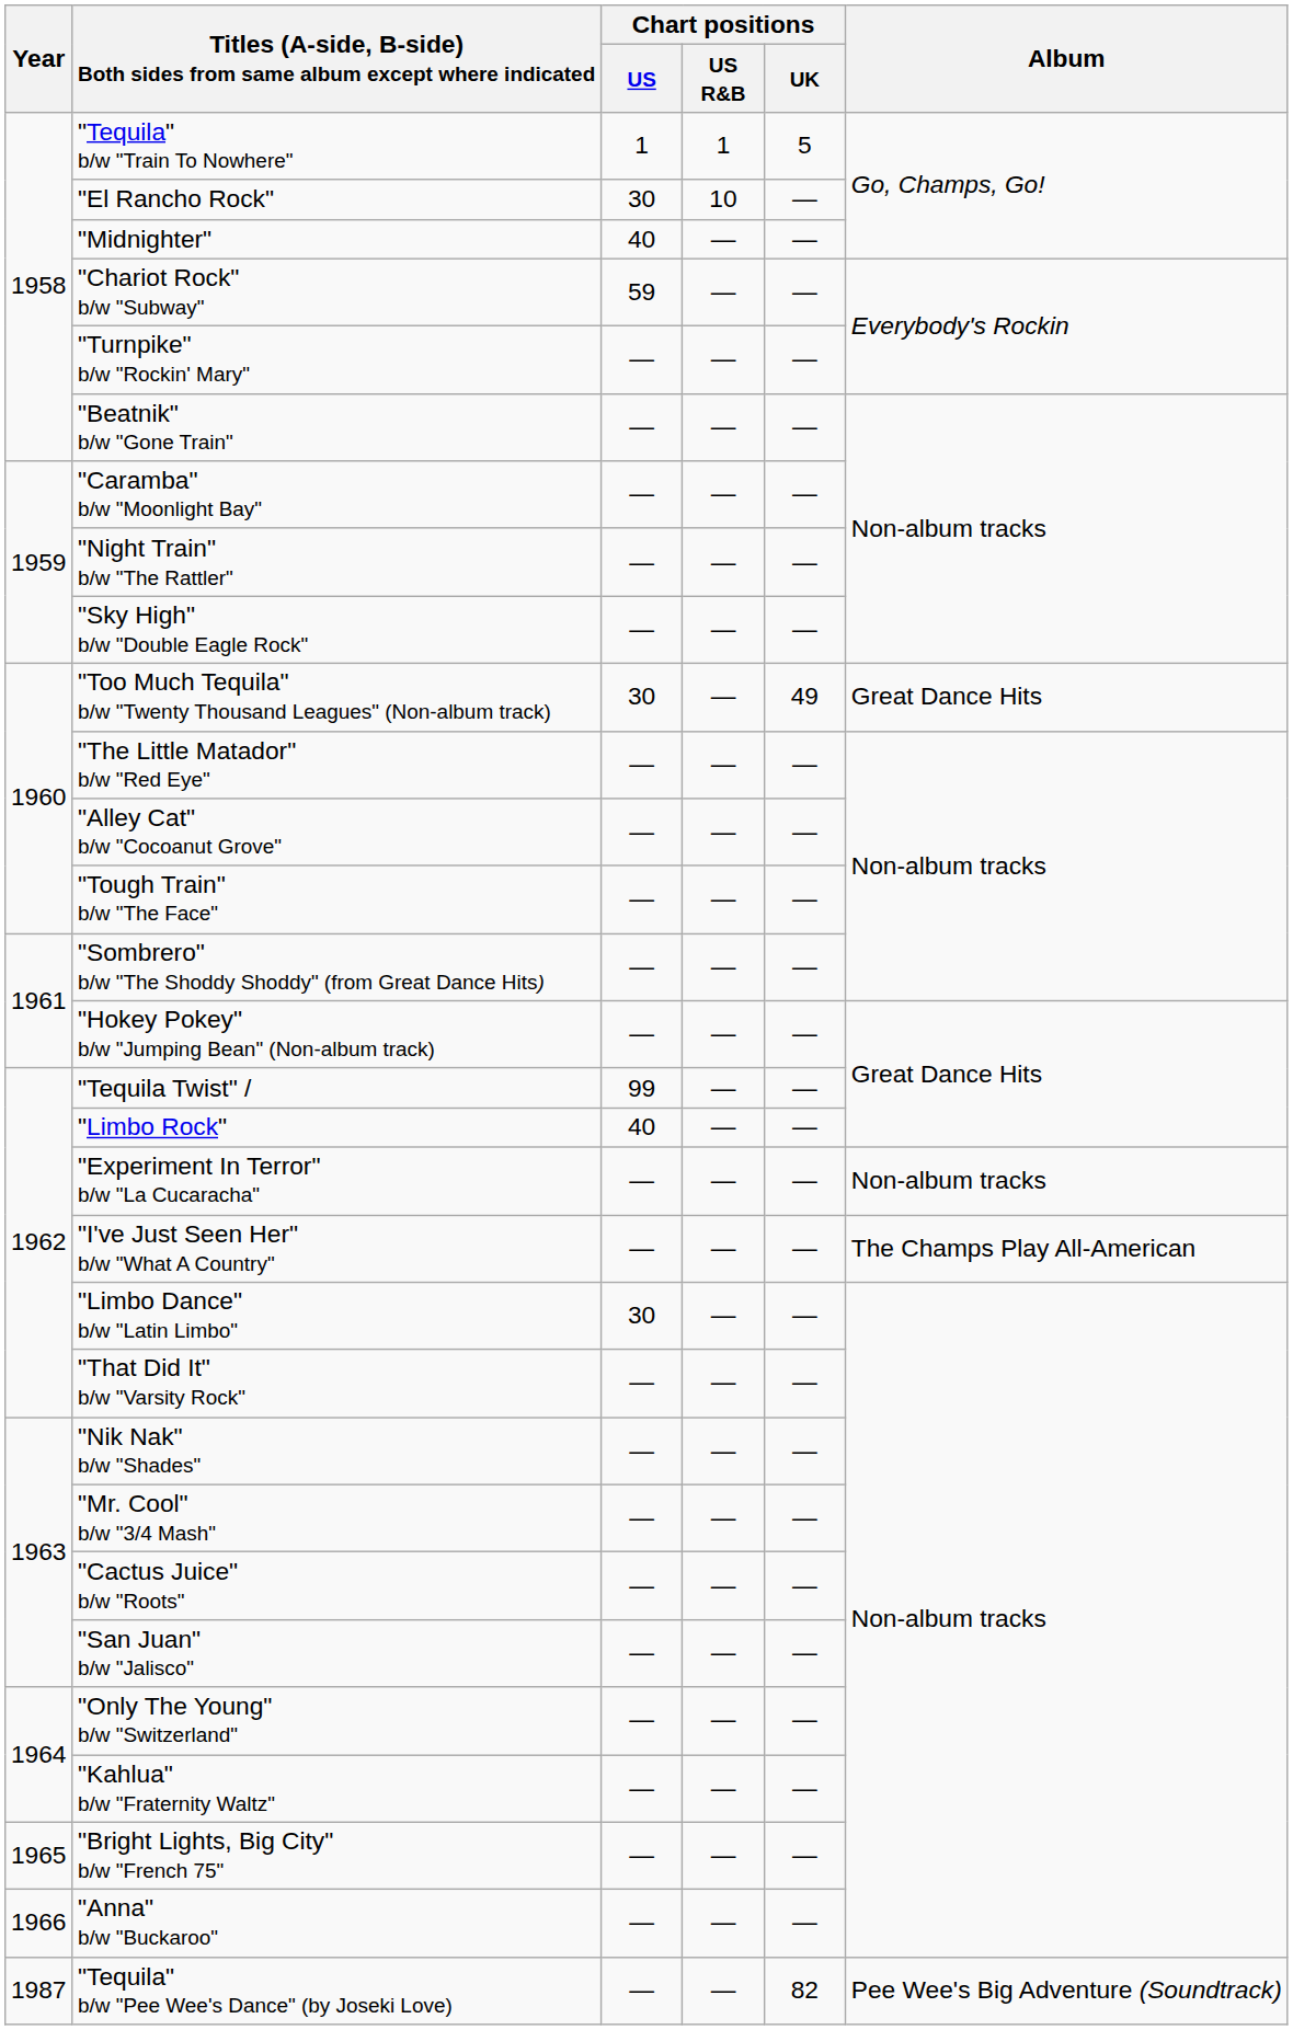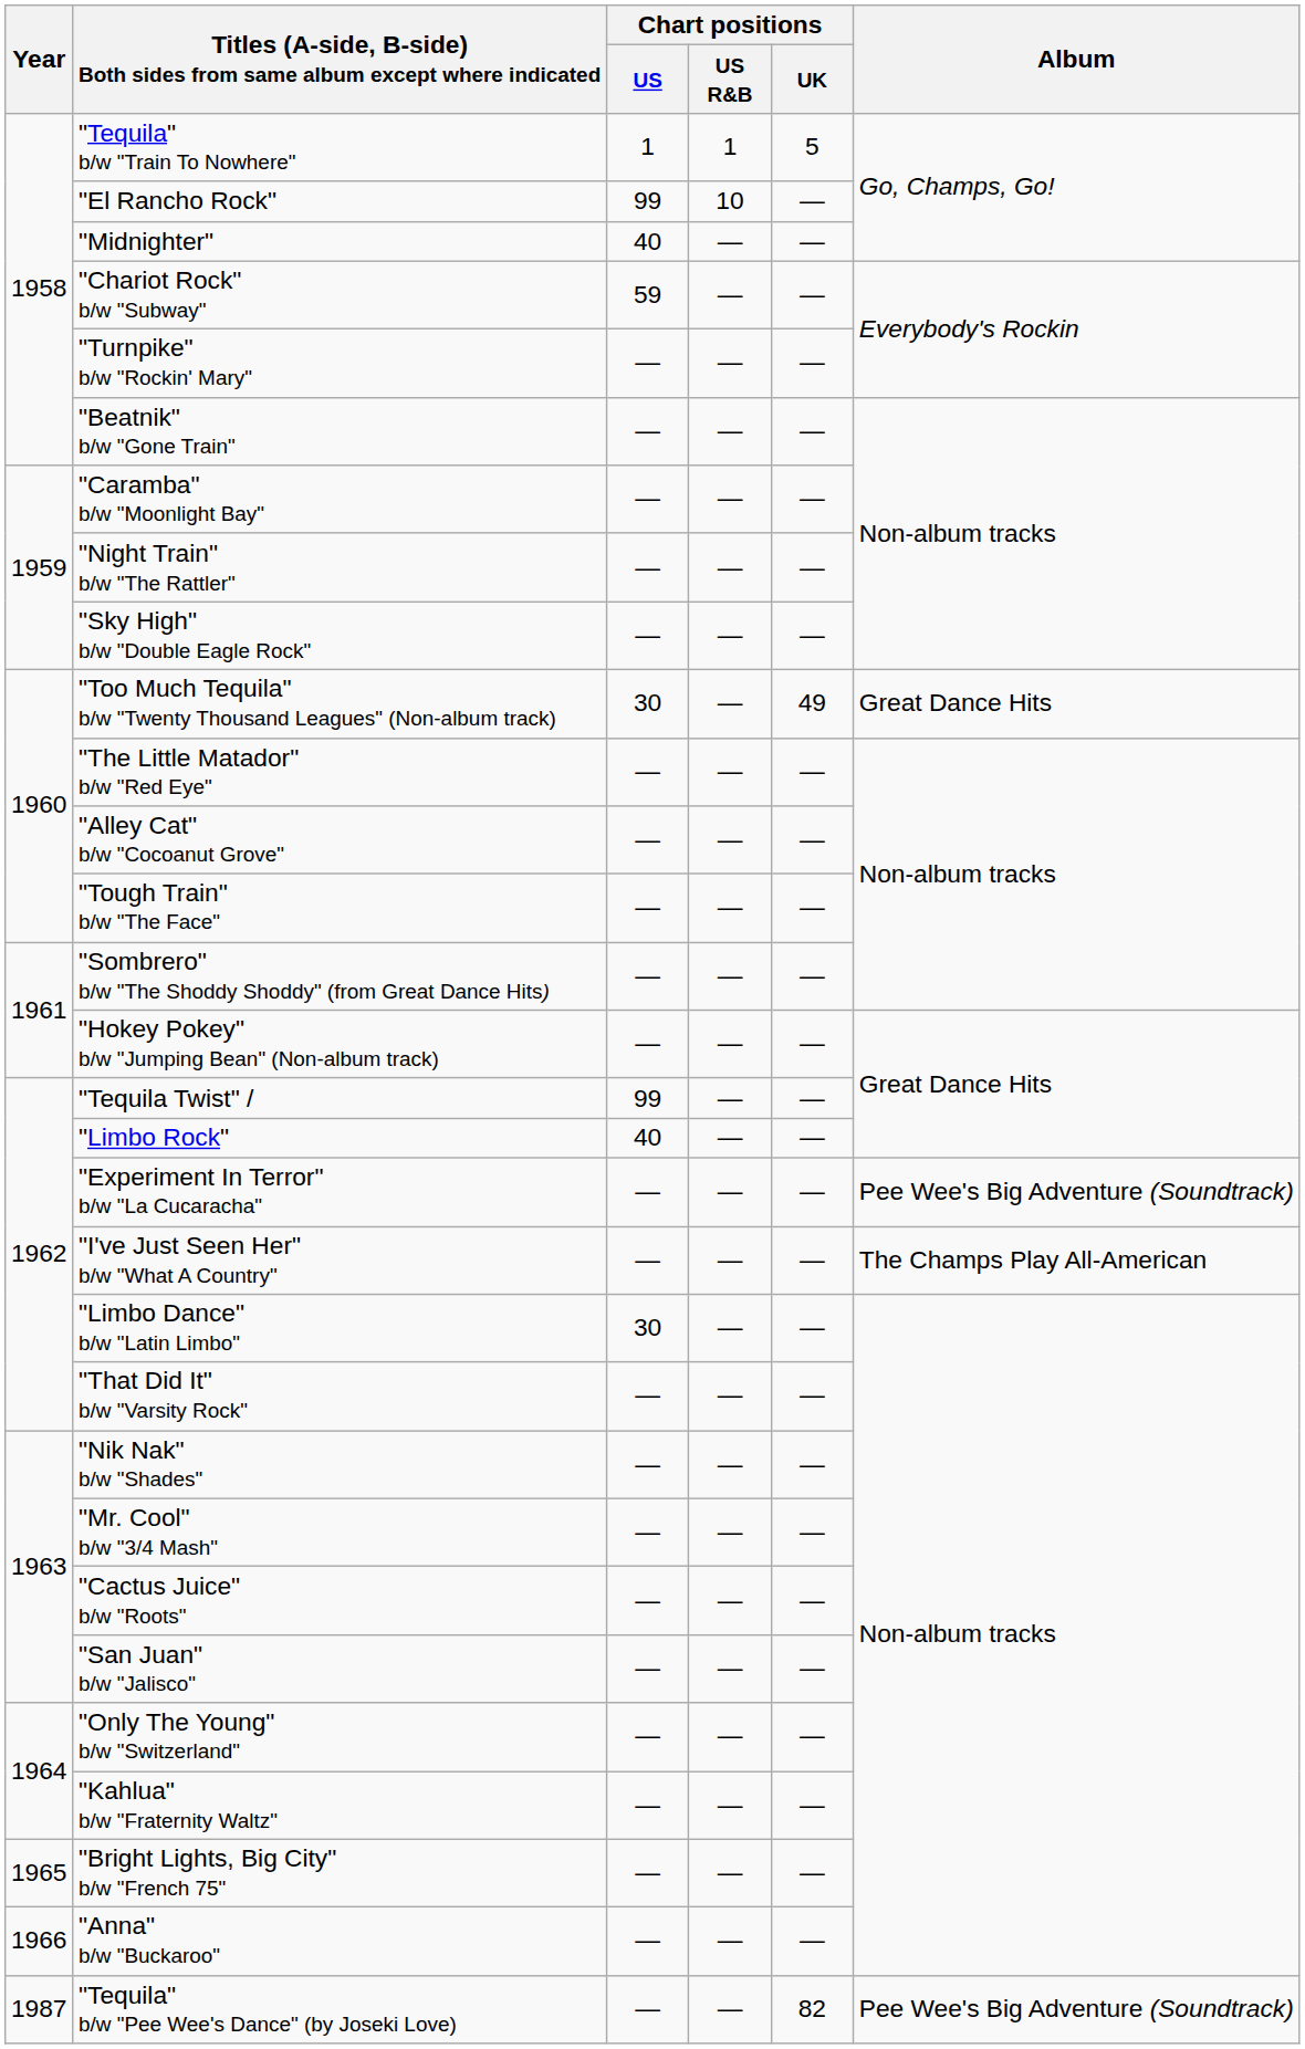"El Rancho Rock" | Chart positions / US: 30 -> 99
"Experiment In Terror" b/w "La Cucaracha" | Album: Non-album tracks -> Pee Wee's Big Adventure (Soundtrack)
